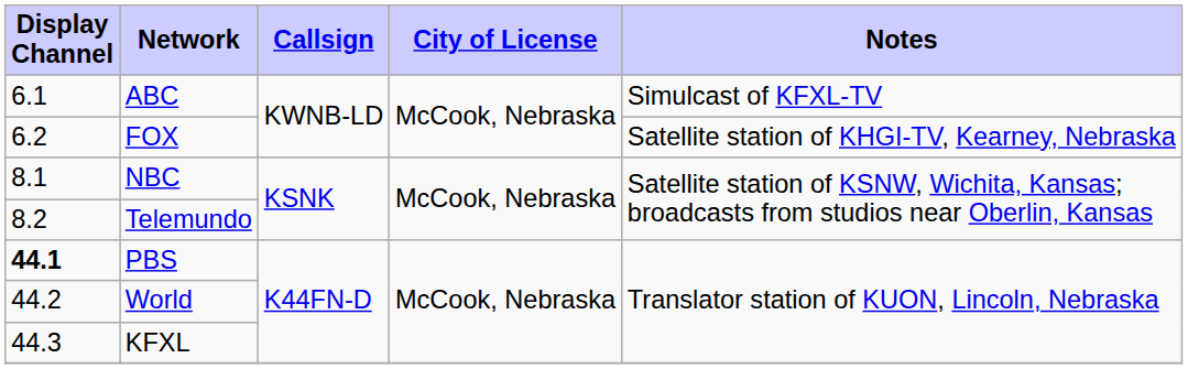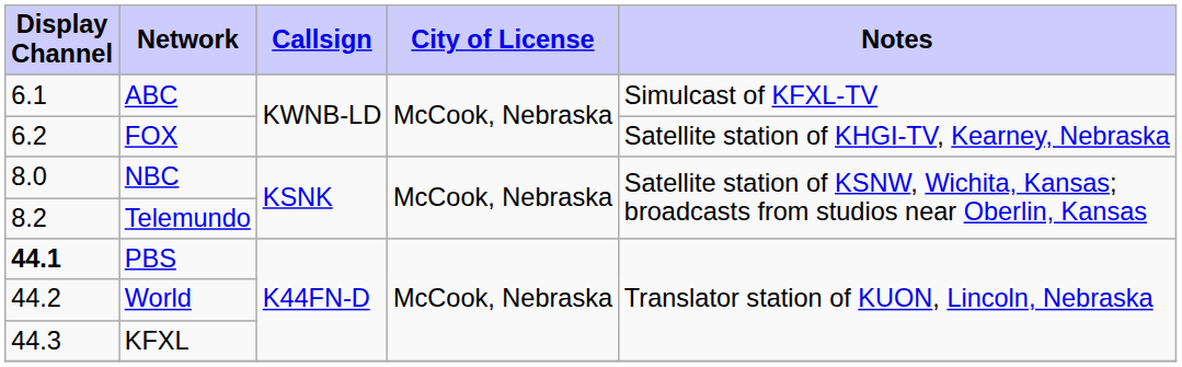NBC | Display Channel: 8.1 -> 8.0
